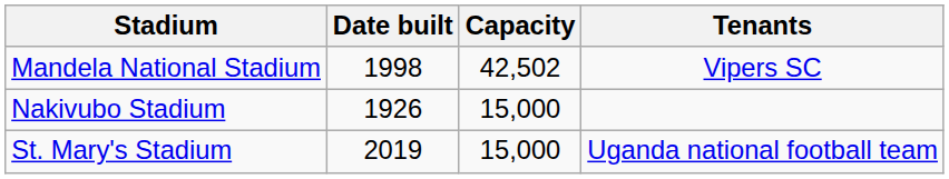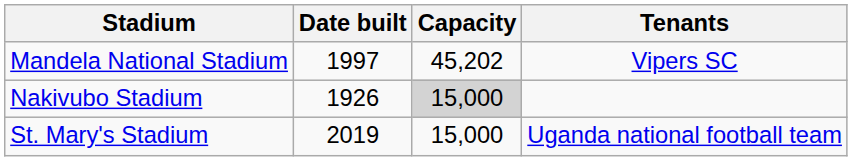Mandela National Stadium | Date built: 1998 -> 1997
Mandela National Stadium | Capacity: 42,502 -> 45,202
Nakivubo Stadium | Capacity: no background -> lightgrey background
